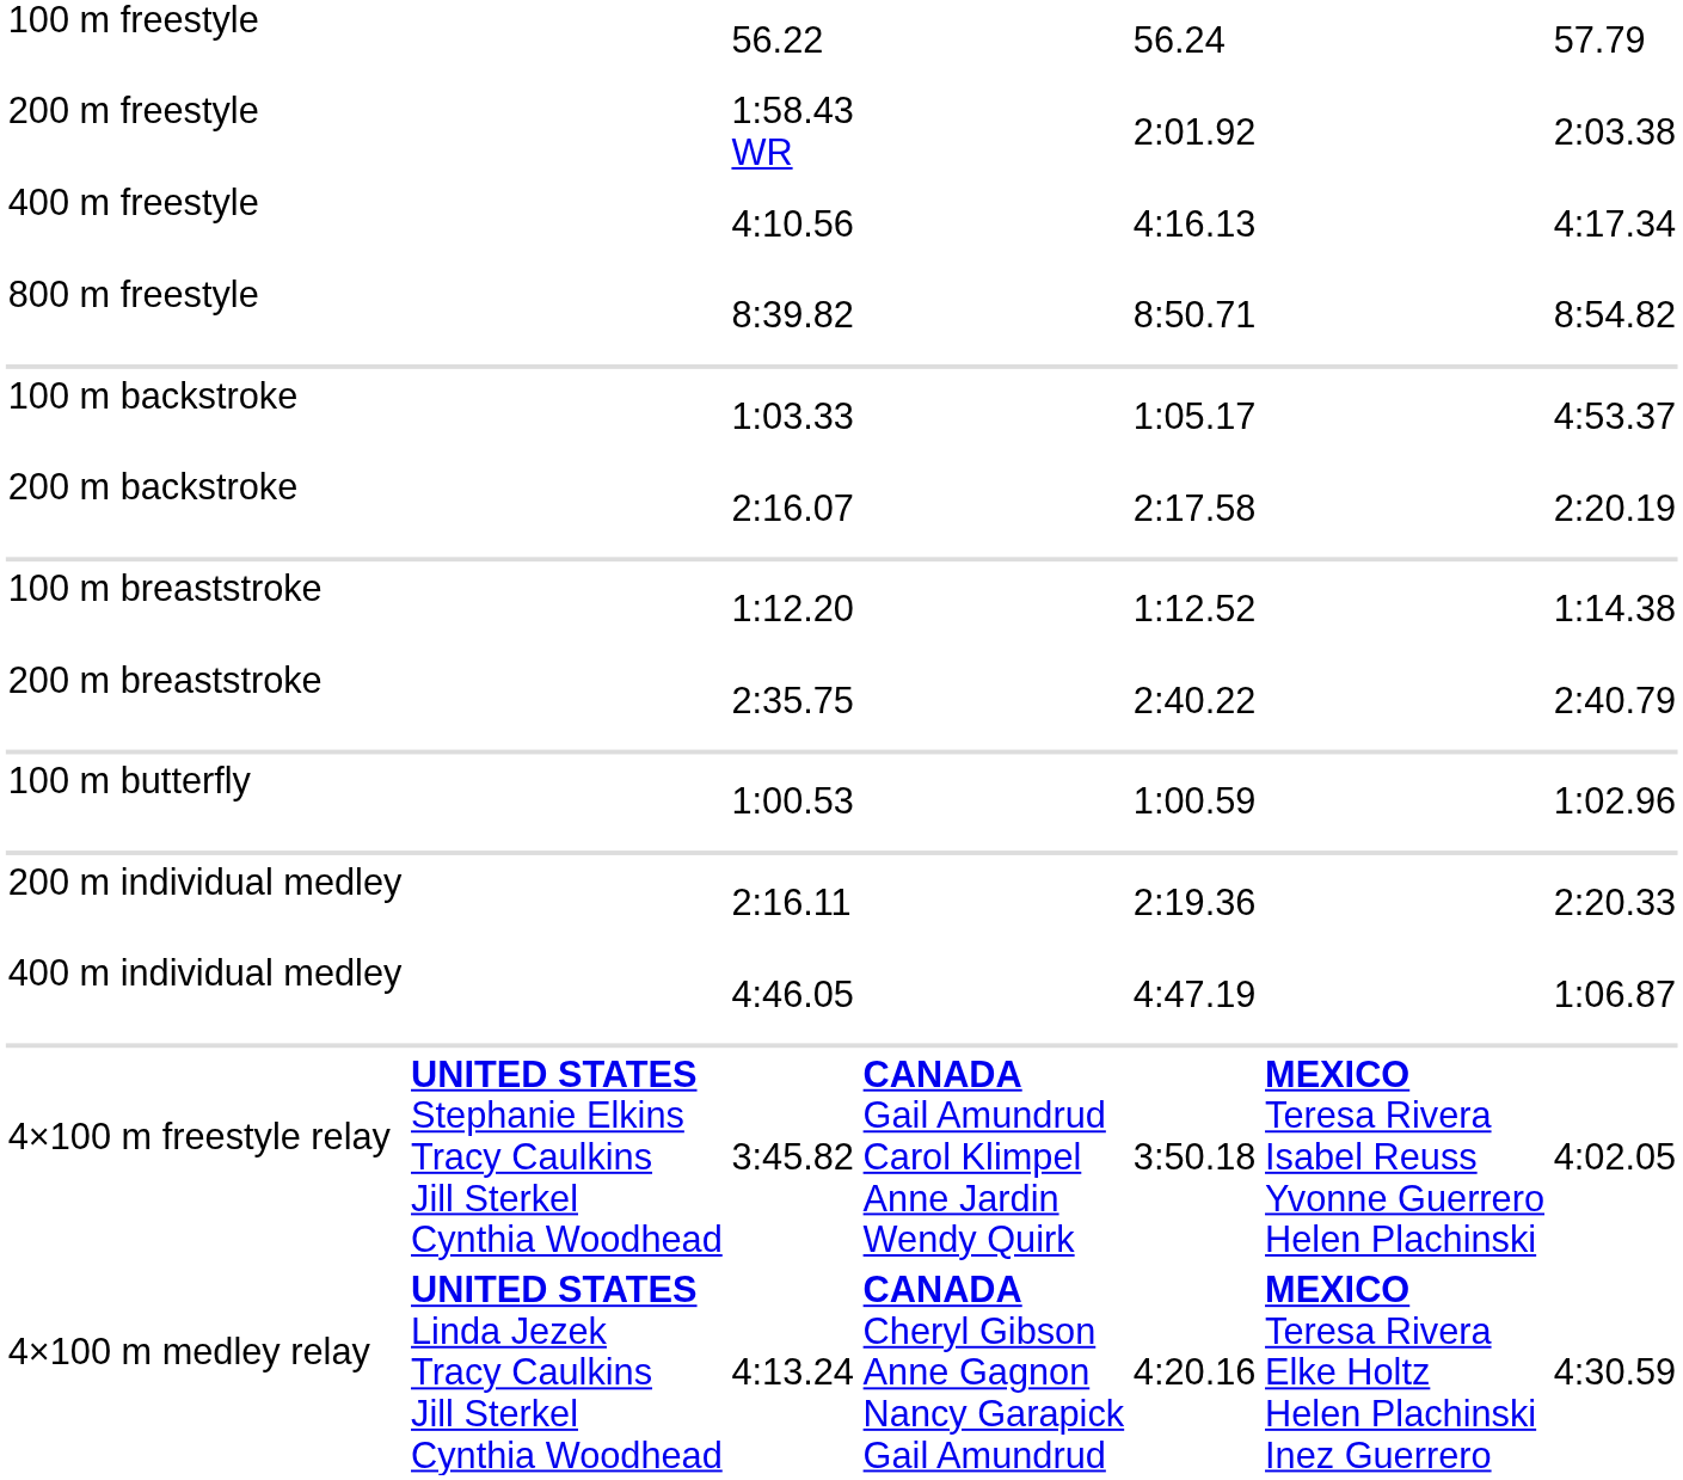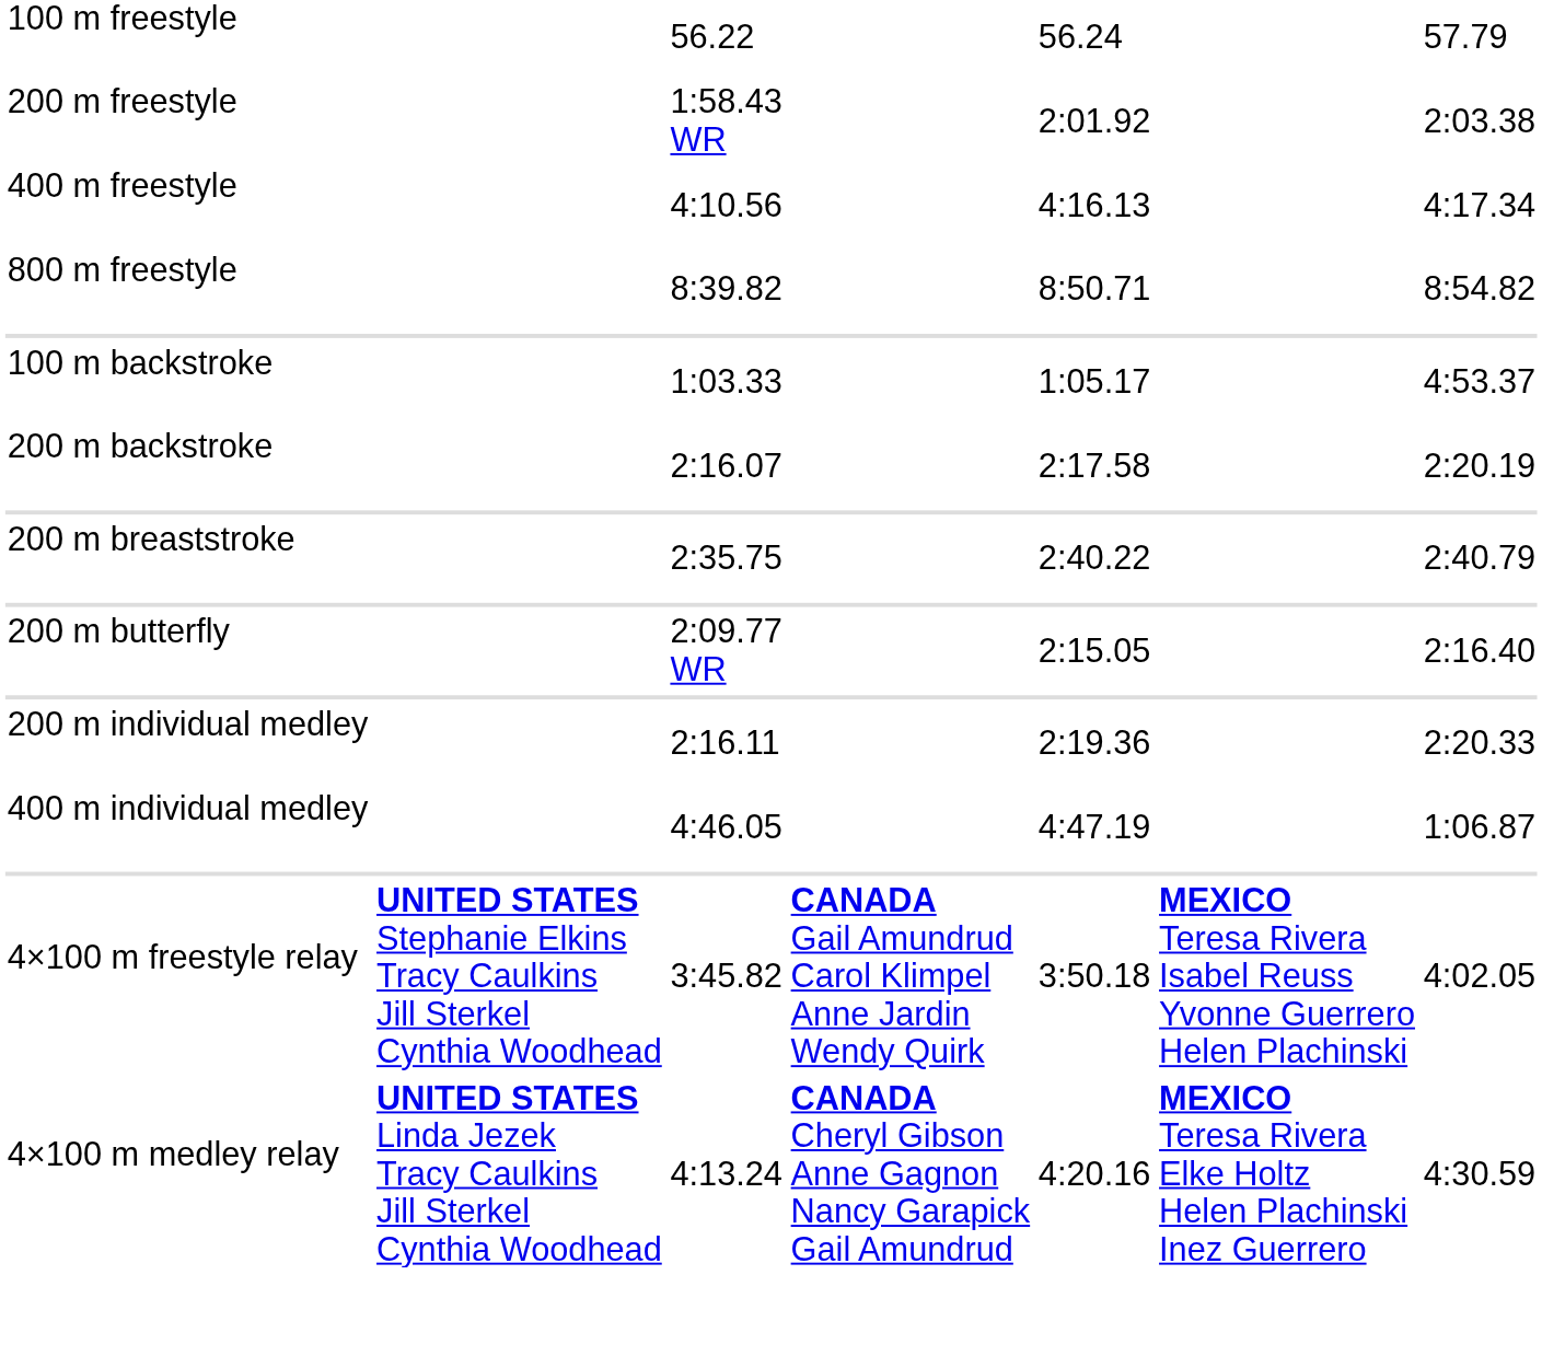- row: 100 m breaststroke | 1:12.20 | 1:12.52 | 1:14.38
- row: 100 m butterfly | 1:00.53 | 1:00.59 | 1:02.96
+ row: 200 m butterfly | 2:09.77 WR | 2:15.05 | 2:16.40
